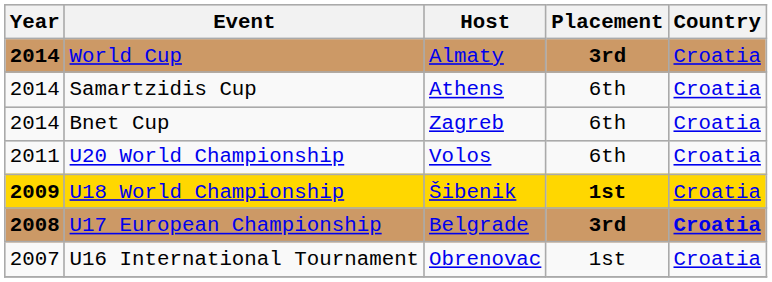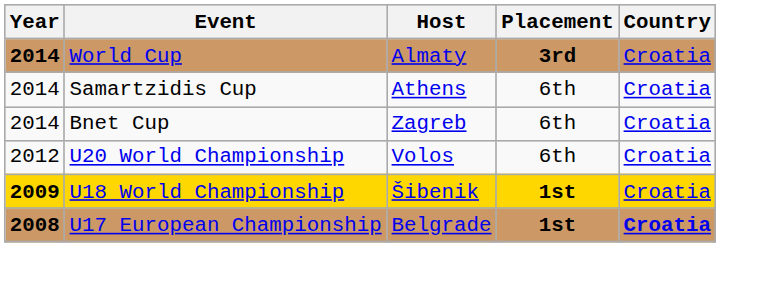U20 World Championship | Year: 2011 -> 2012
U17 European Championship | Placement: 3rd -> 1st
- row: 2007 | U16 International Tournament | Obrenovac | 1st | Croatia
